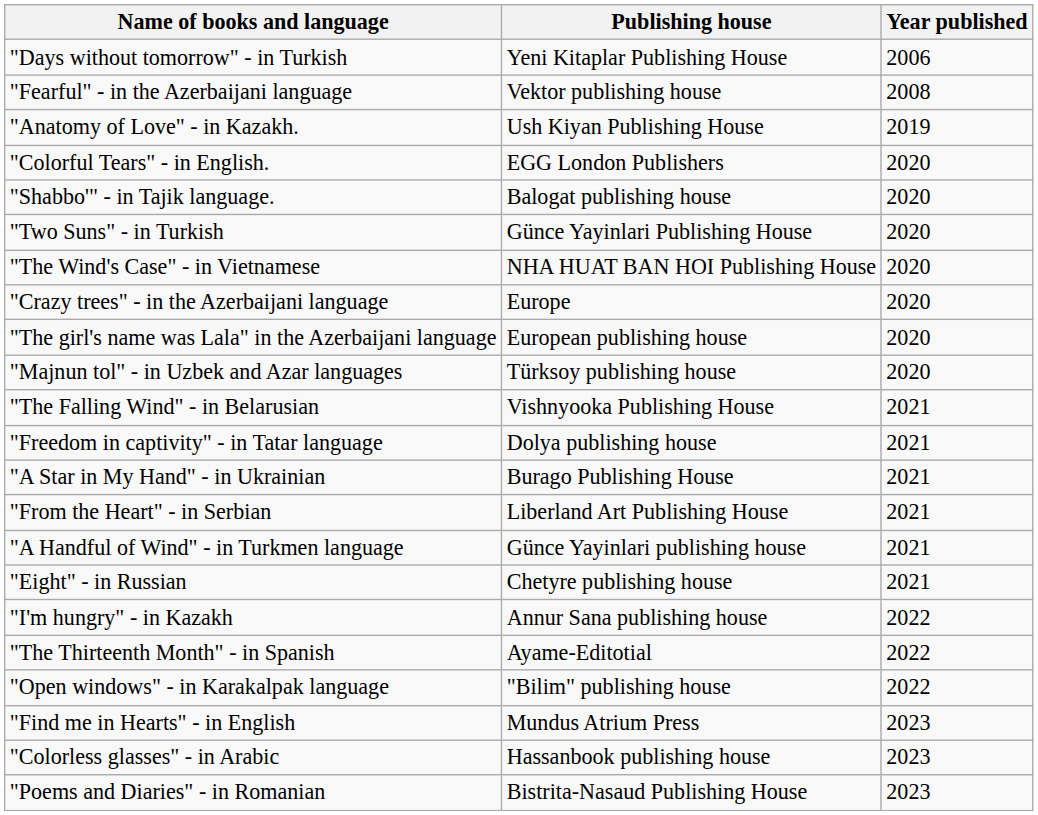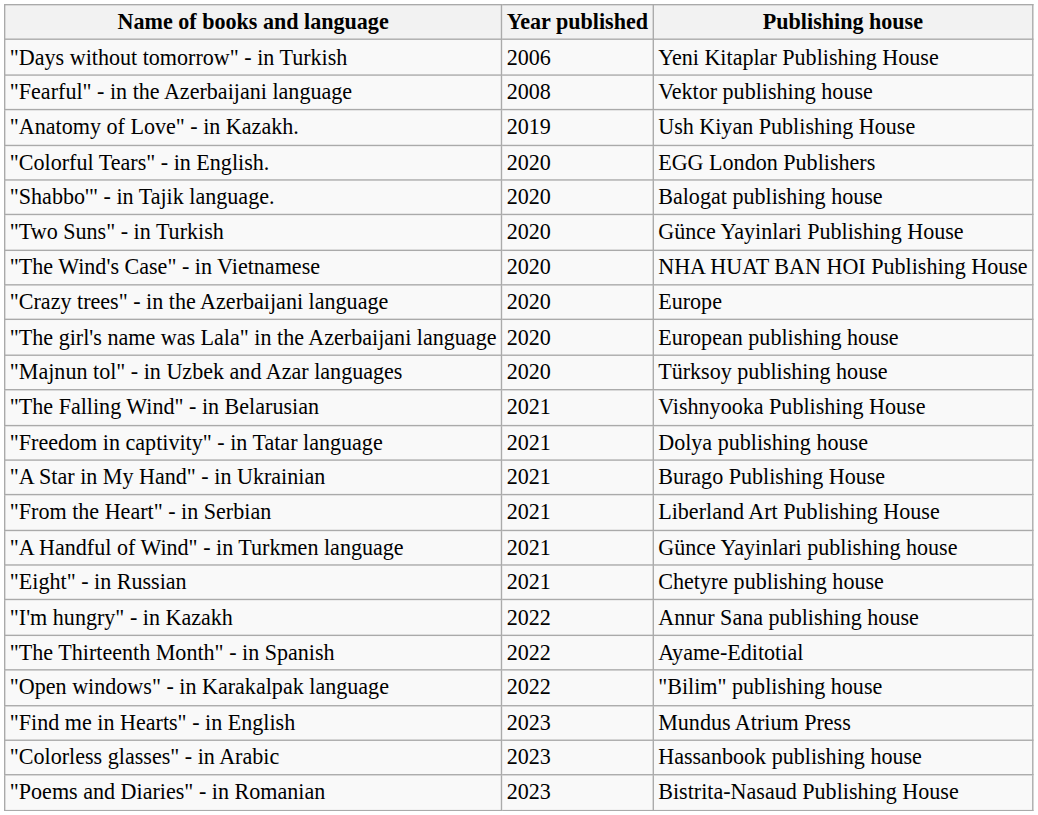columns swapped: Publishing house <-> Year published
